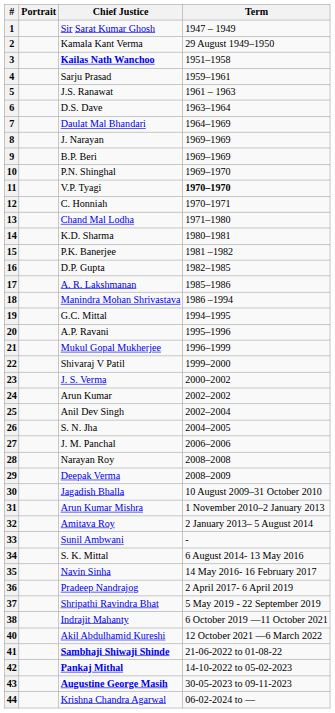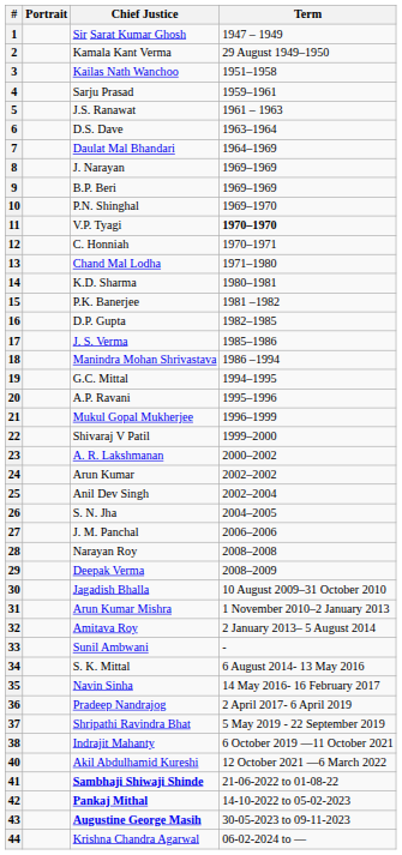3 | Chief Justice: bold -> normal
17 | Chief Justice: A. R. Lakshmanan -> J. S. Verma
23 | Chief Justice: J. S. Verma -> A. R. Lakshmanan
